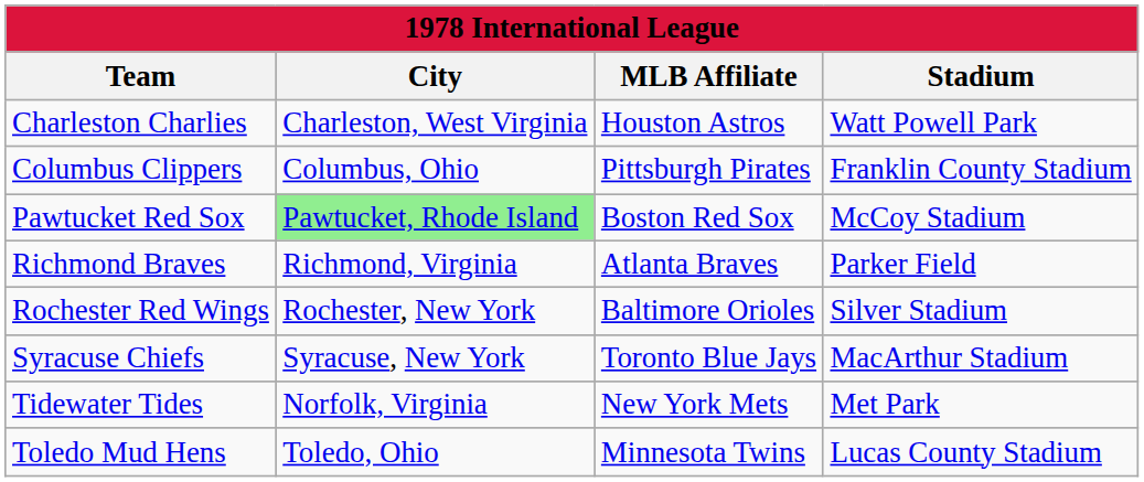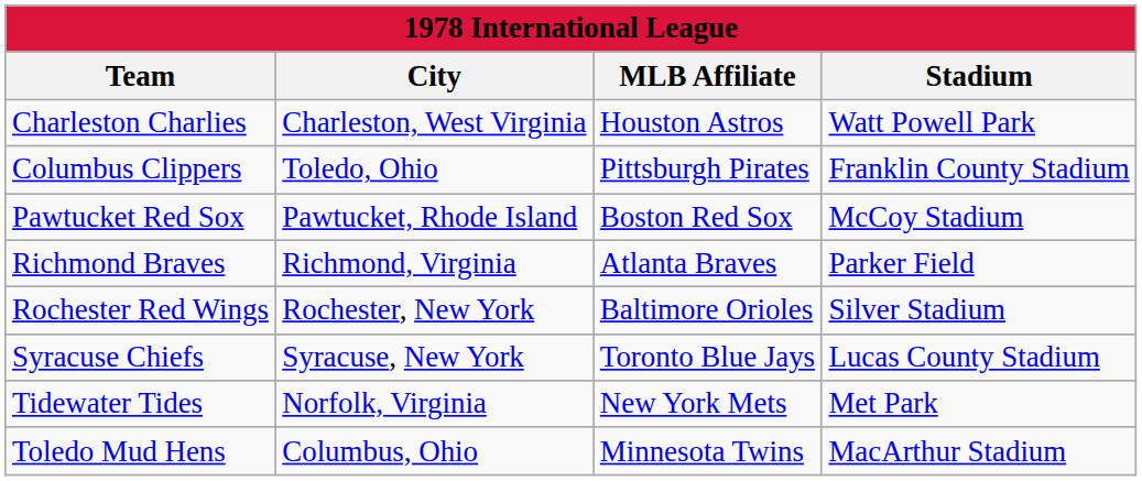Columbus Clippers | City: Columbus, Ohio -> Toledo, Ohio
Pawtucket Red Sox | City: lightgreen background -> no background
Syracuse Chiefs | Stadium: MacArthur Stadium -> Lucas County Stadium
Toledo Mud Hens | City: Toledo, Ohio -> Columbus, Ohio
Toledo Mud Hens | Stadium: Lucas County Stadium -> MacArthur Stadium
